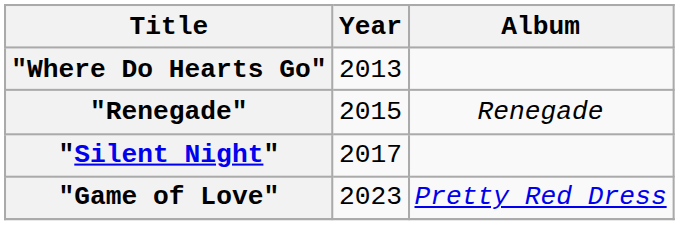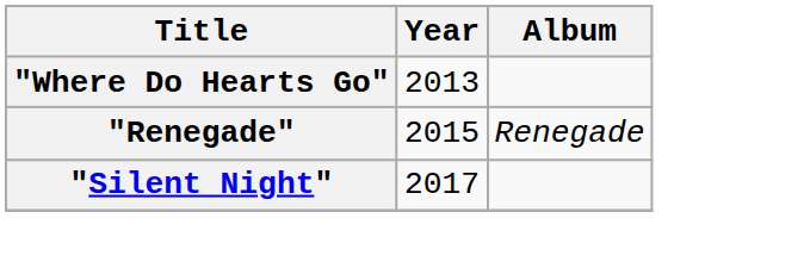- row: "Game of Love" | 2023 | Pretty Red Dress
